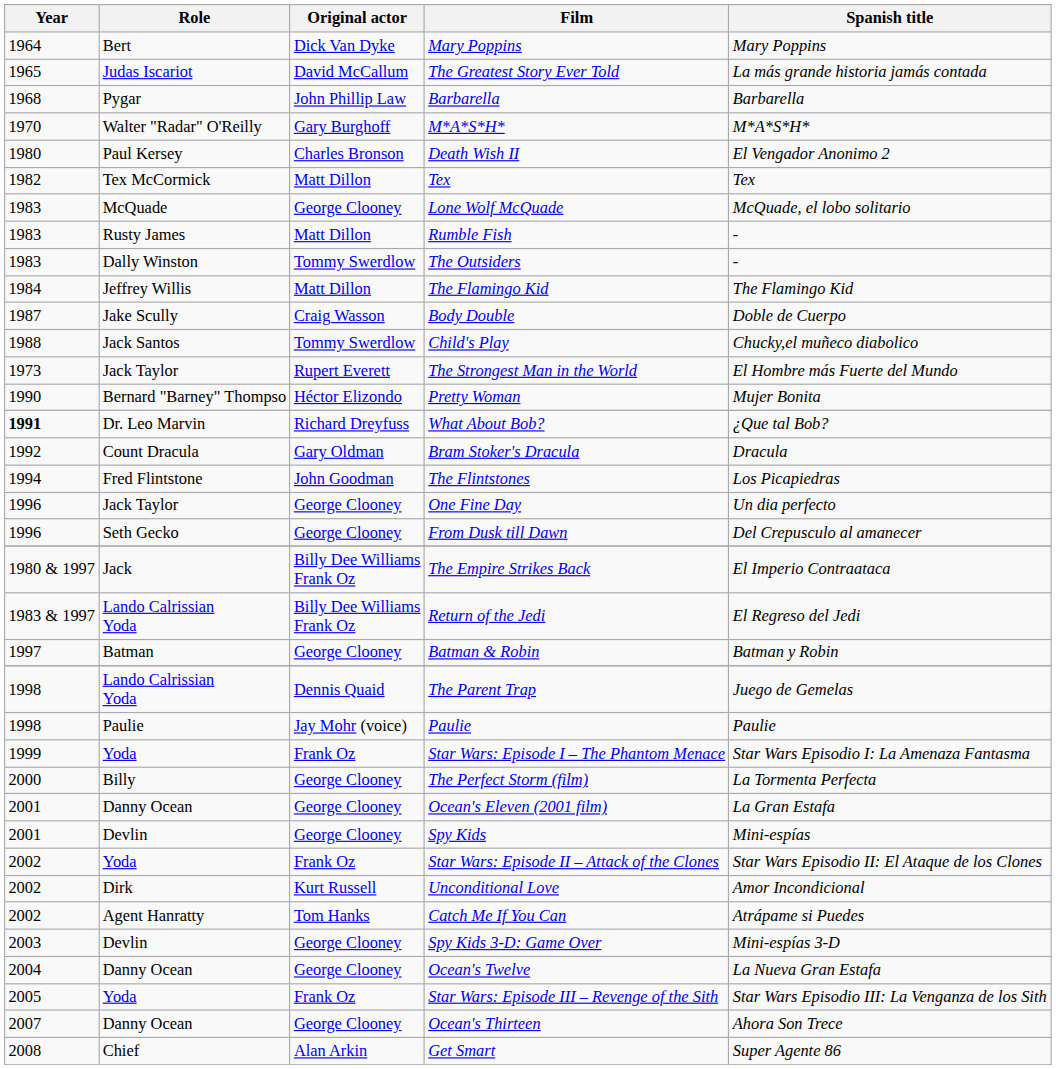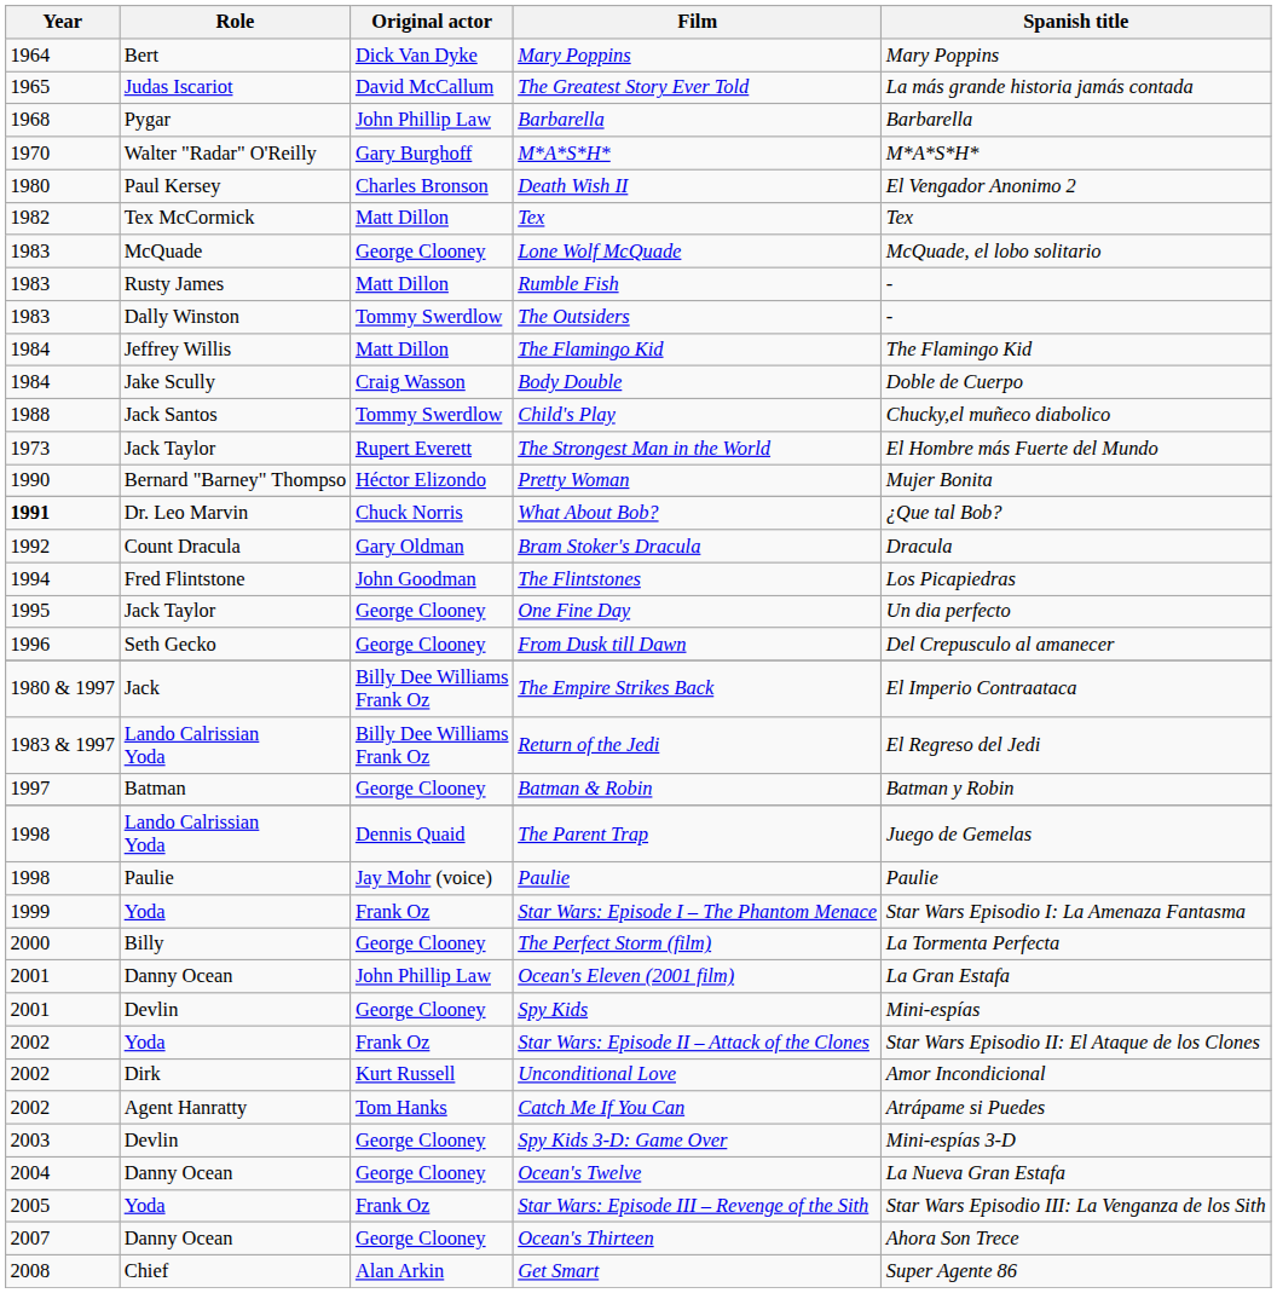Body Double | Year: 1987 -> 1984
What About Bob? | Original actor: Richard Dreyfuss -> Chuck Norris
One Fine Day | Year: 1996 -> 1995
Ocean's Eleven (2001 film) | Original actor: George Clooney -> John Phillip Law
